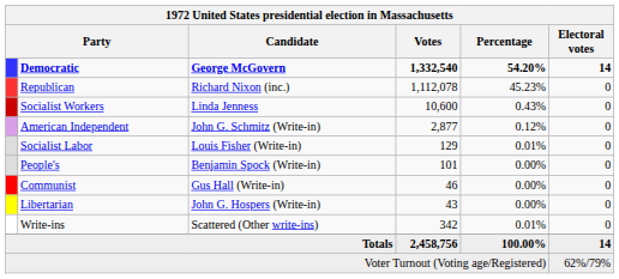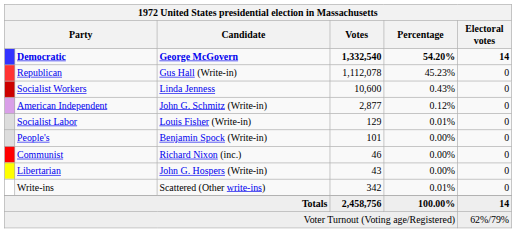Republican | Candidate: Richard Nixon (inc.) -> Gus Hall (Write-in)
Communist | Candidate: Gus Hall (Write-in) -> Richard Nixon (inc.)
